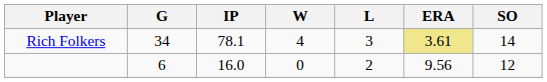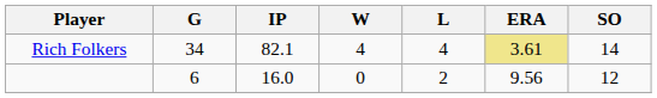Rich Folkers | IP: 78.1 -> 82.1
Rich Folkers | L: 3 -> 4
